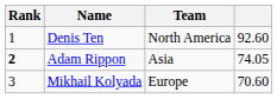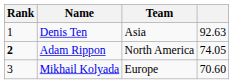Denis Ten | Team: North America -> Asia
Denis Ten | column 4: 92.60 -> 92.63
Adam Rippon | Team: Asia -> North America
